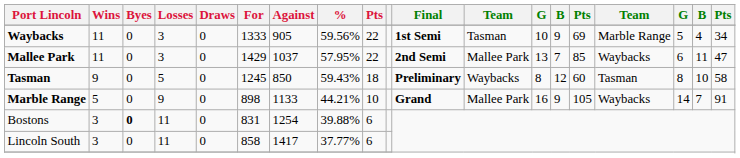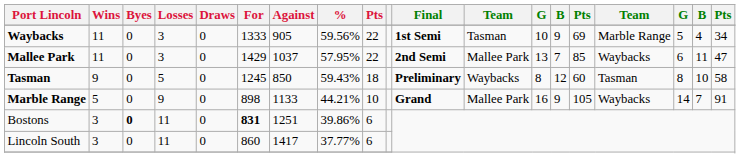Bostons | For: normal -> bold
Bostons | Against: 1254 -> 1251
Bostons | %: 39.88% -> 39.86%
Lincoln South | For: 858 -> 860
